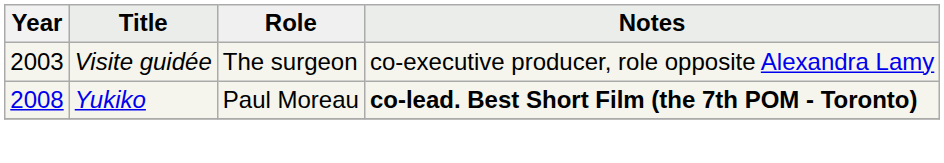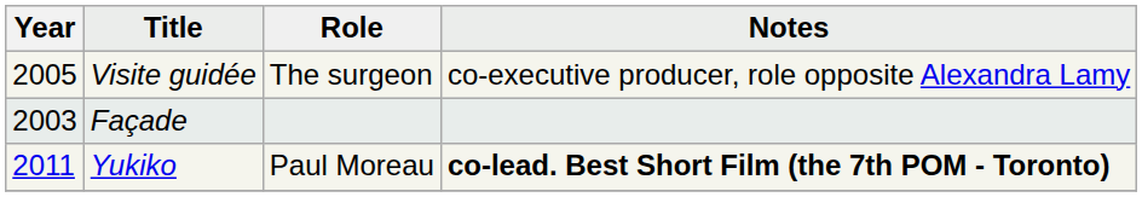Visite guidée | Year: 2003 -> 2005
+ row: 2003 | Façade
Yukiko | Year: 2008 -> 2011
